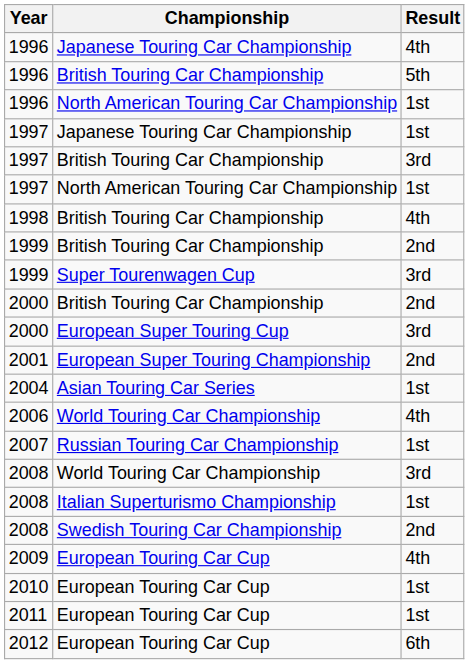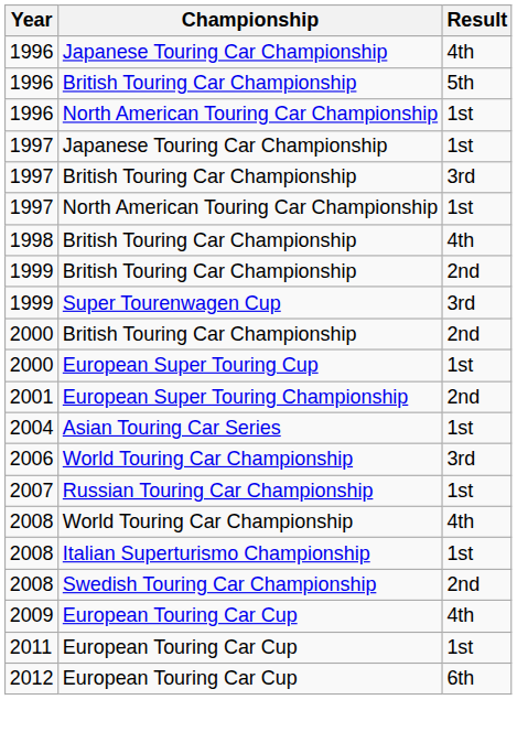2000 / European Super Touring Cup | Result: 3rd -> 1st
2006 | Result: 4th -> 3rd
2008 / World Touring Car Championship | Result: 3rd -> 4th
- row: 2010 | European Touring Car Cup | 1st
